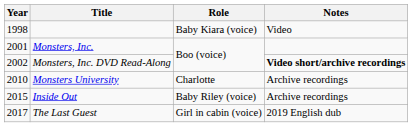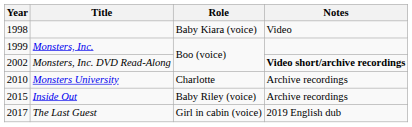Monsters, Inc. | Year: 2001 -> 1999
